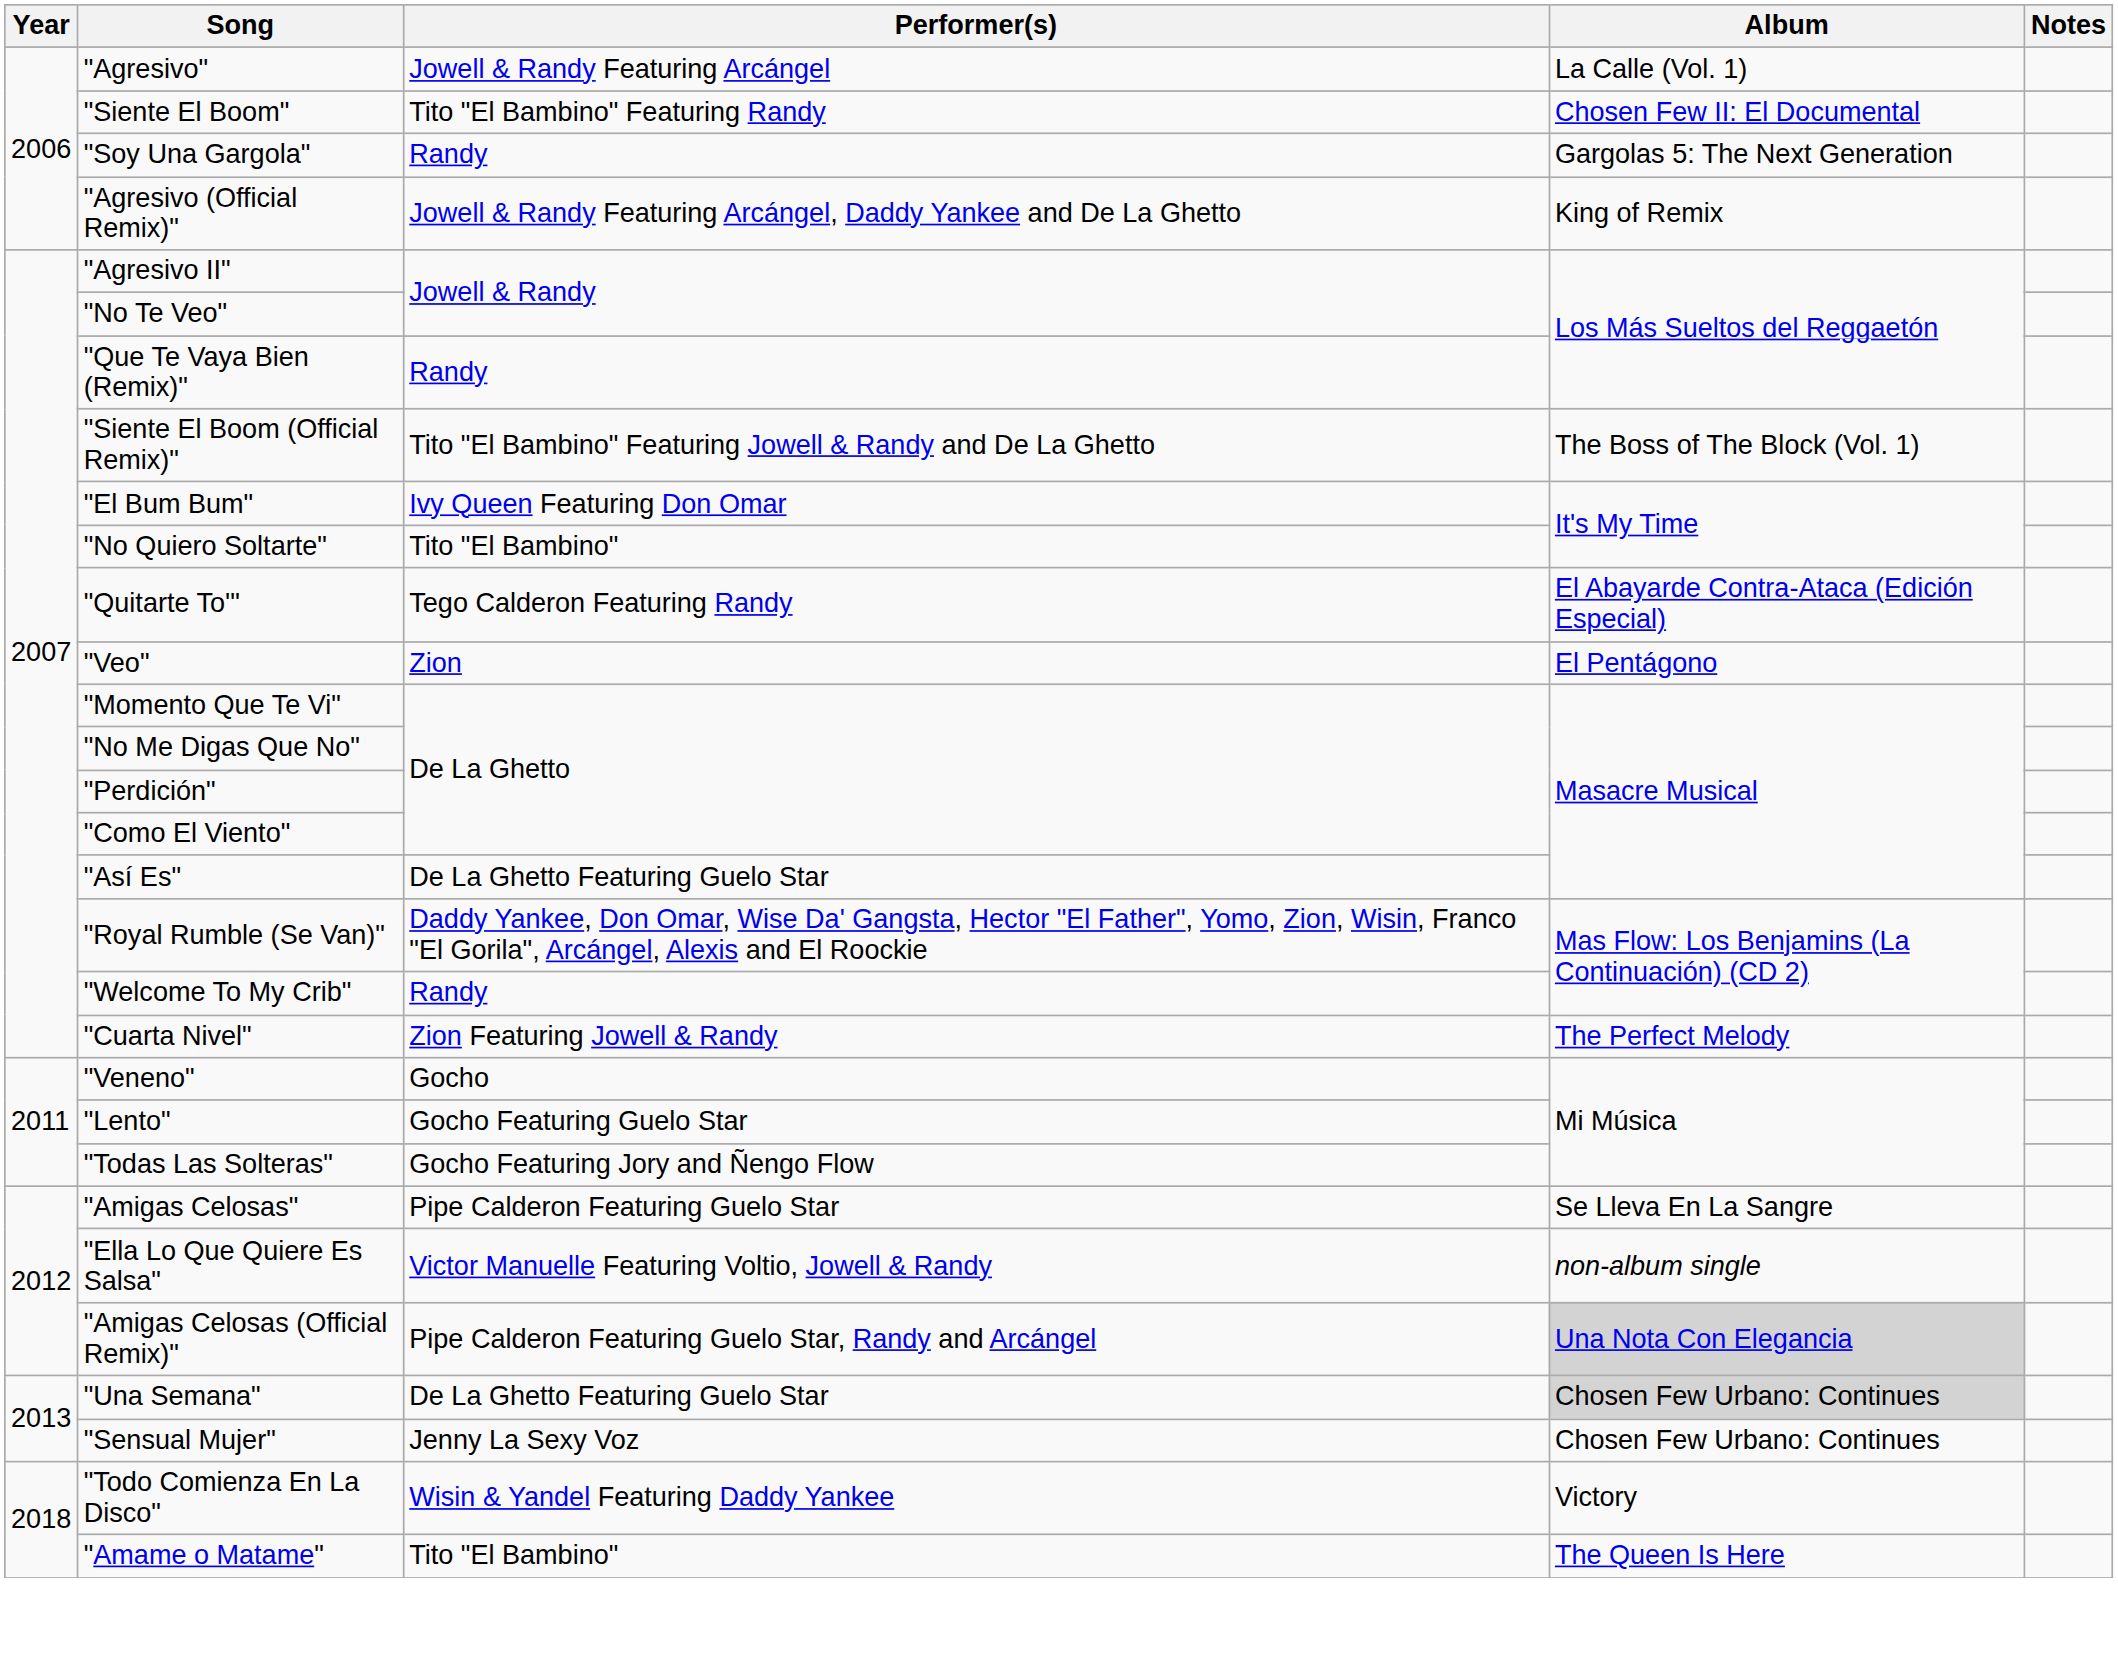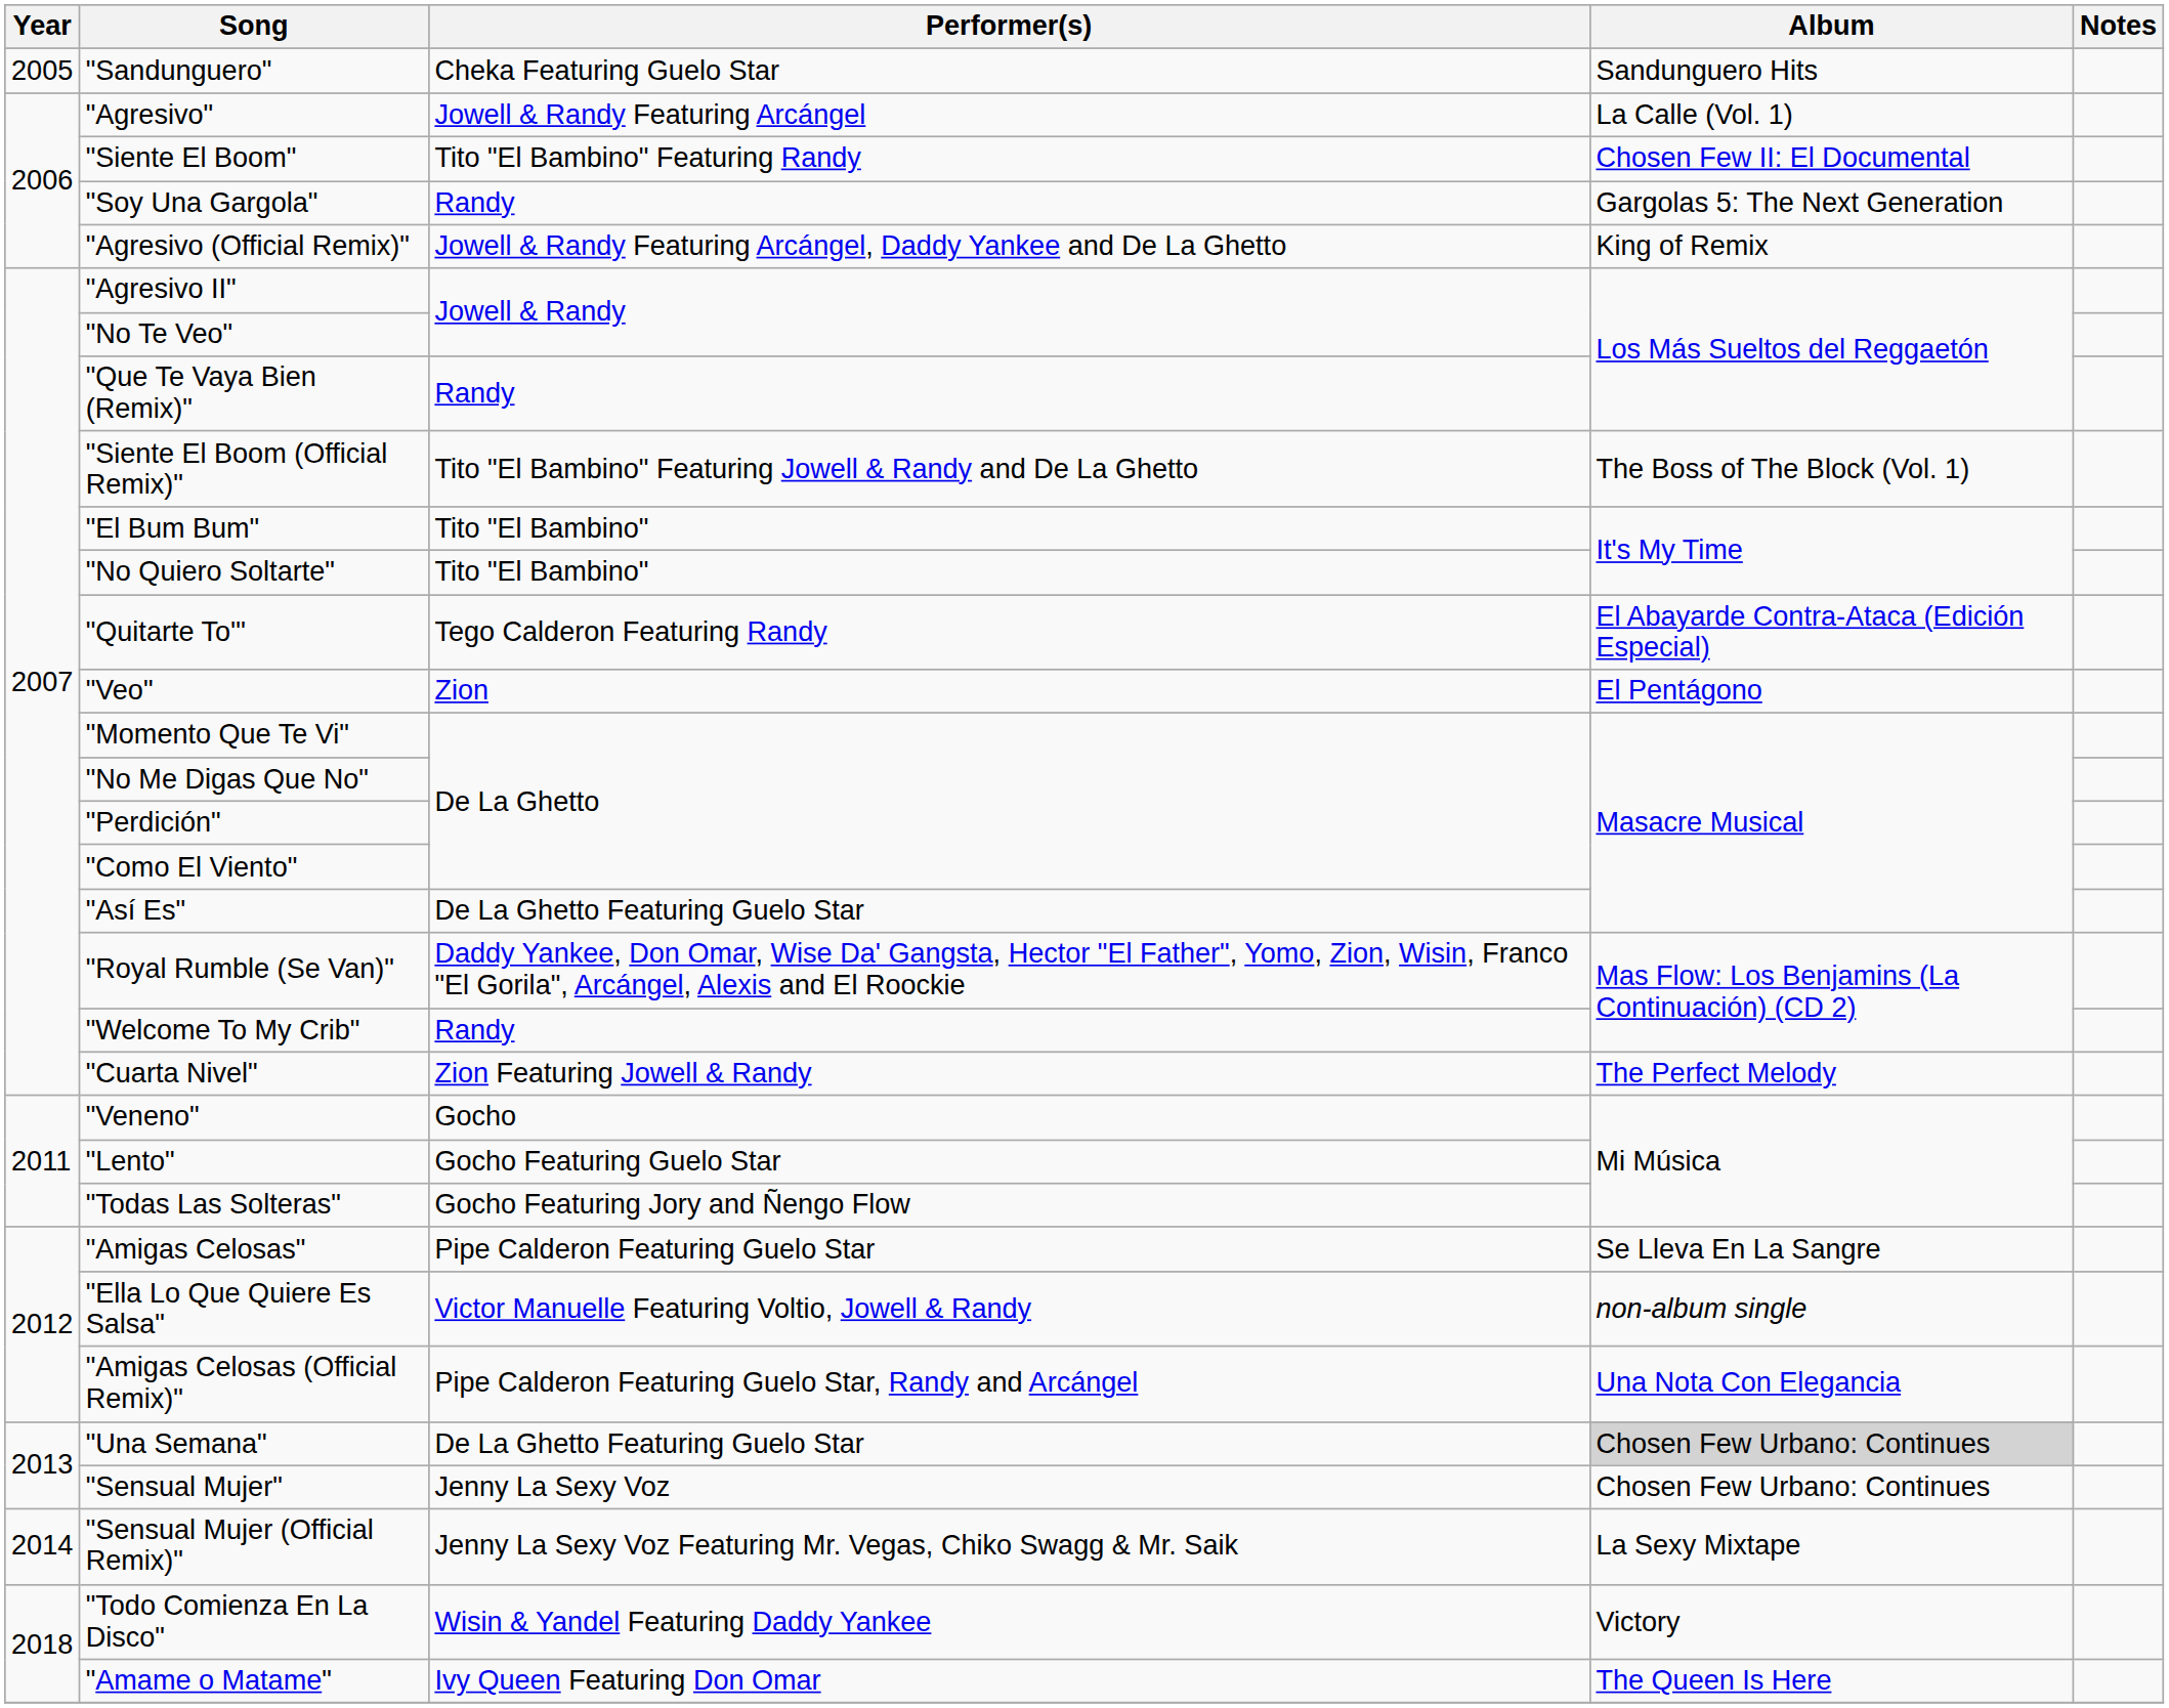+ row: 2005 | "Sandunguero" | Cheka Featuring Guelo Star | Sandunguero Hits
"El Bum Bum" | Performer(s): Ivy Queen Featuring Don Omar -> Tito "El Bambino"
"Amigas Celosas (Official Remix)" | Album: lightgrey background -> no background
+ row: 2014 | "Sensual Mujer (Official Remix)" | Jenny La Sexy Voz Featuring Mr. Vegas, Chiko Swagg & Mr. Saik | La Sexy Mixtape
"Amame o Matame" | Performer(s): Tito "El Bambino" -> Ivy Queen Featuring Don Omar
